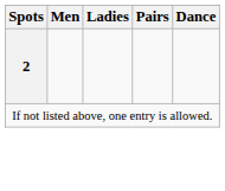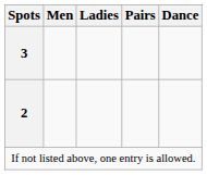+ row: 3
